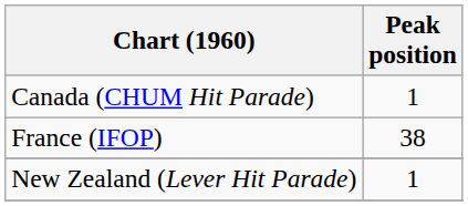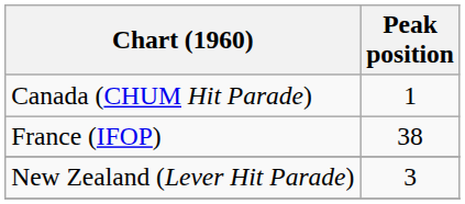New Zealand (Lever Hit Parade) | Peak position: 1 -> 3
